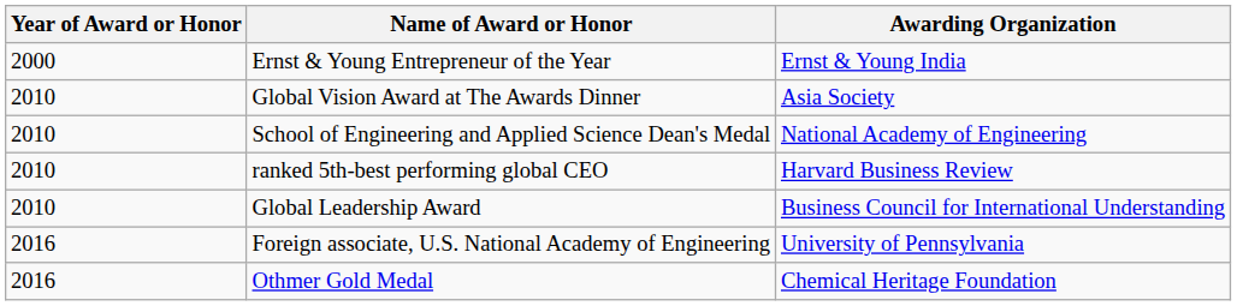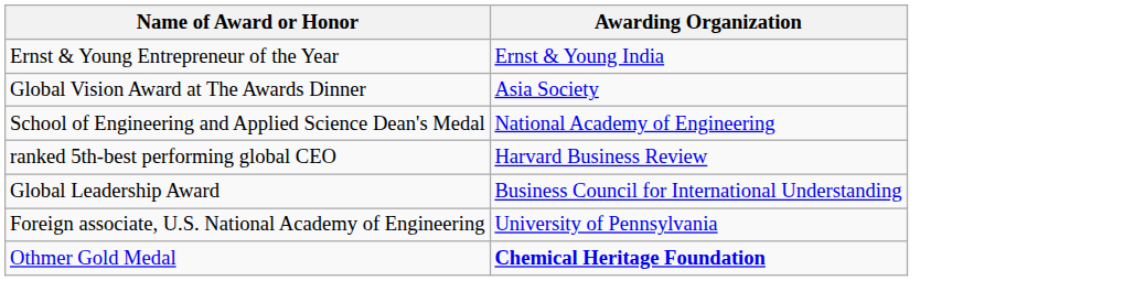- column: Year of Award or Honor | 2000 | 2010 | 2010 | 2010 | 2010 | 2016 | 2016
Othmer Gold Medal | Awarding Organization: normal -> bold
